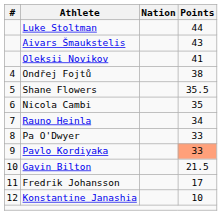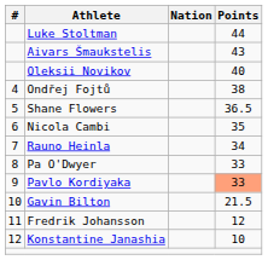Oleksii Novikov | Points: 41 -> 40
Shane Flowers | Points: 35.5 -> 36.5
Fredrik Johansson | Points: 17 -> 12
